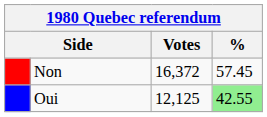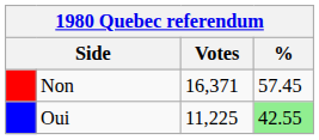Non | Votes: 16,372 -> 16,371
Oui | Votes: 12,125 -> 11,225
